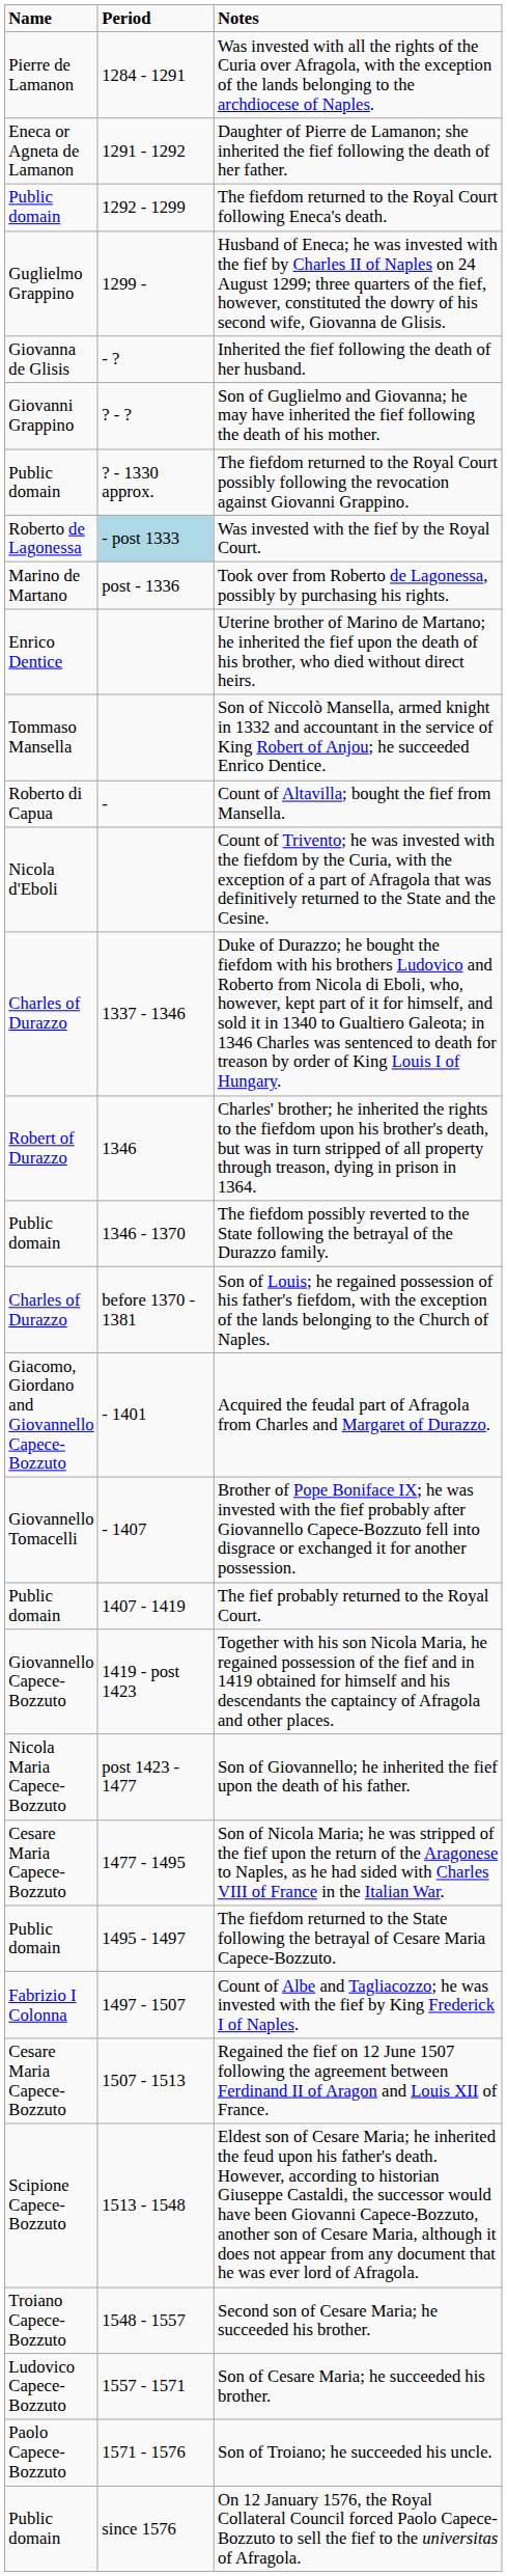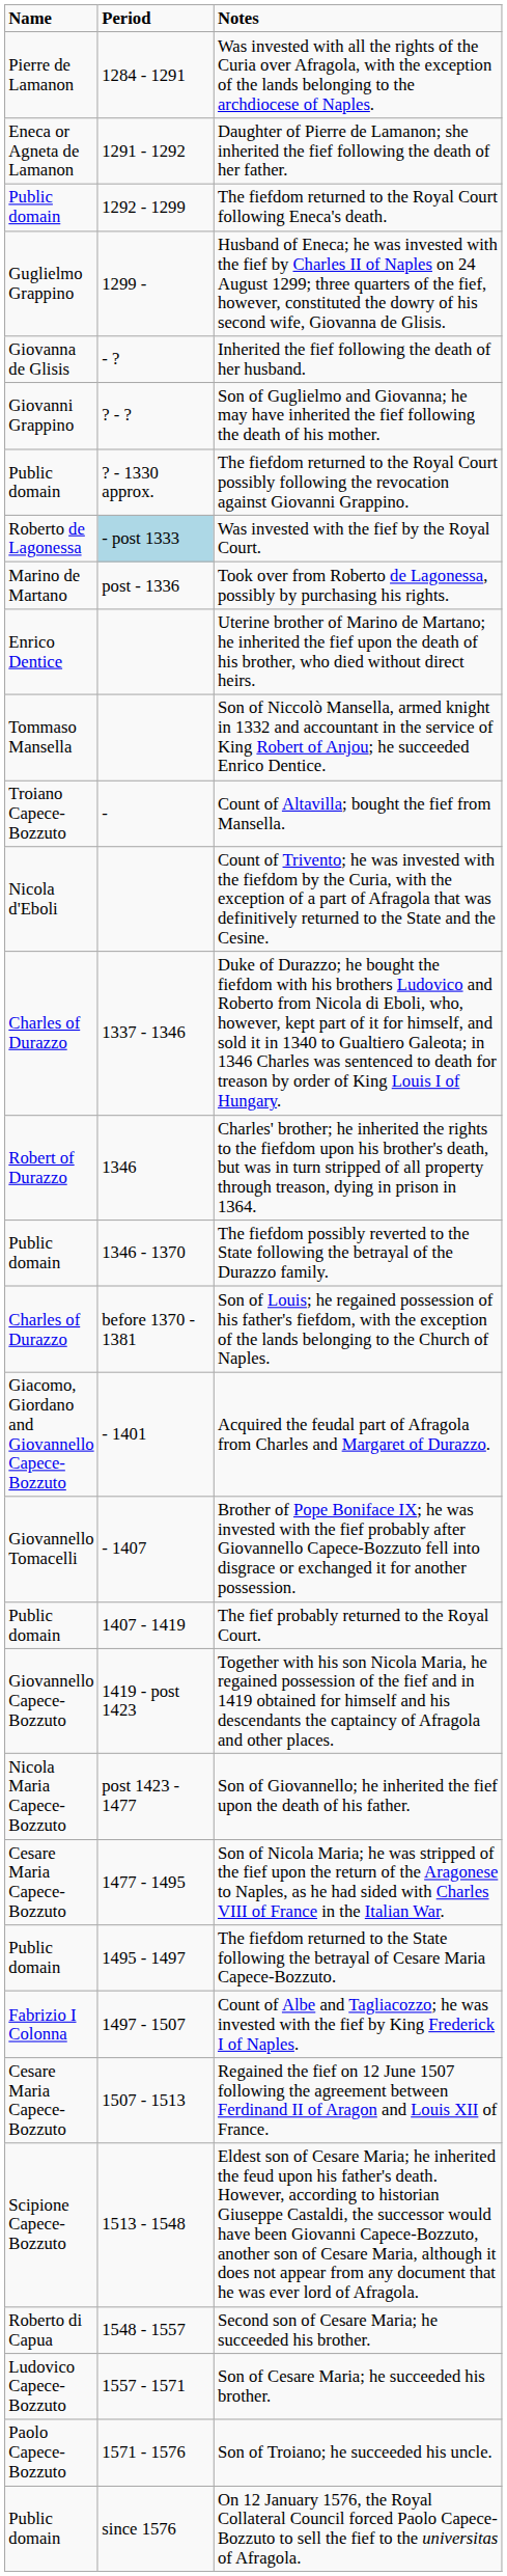Count of Altavilla; bought the fief from Mansella. | Name: Roberto di Capua -> Troiano Capece-Bozzuto
Second son of Cesare Maria; he succeeded his brother. | Name: Troiano Capece-Bozzuto -> Roberto di Capua
